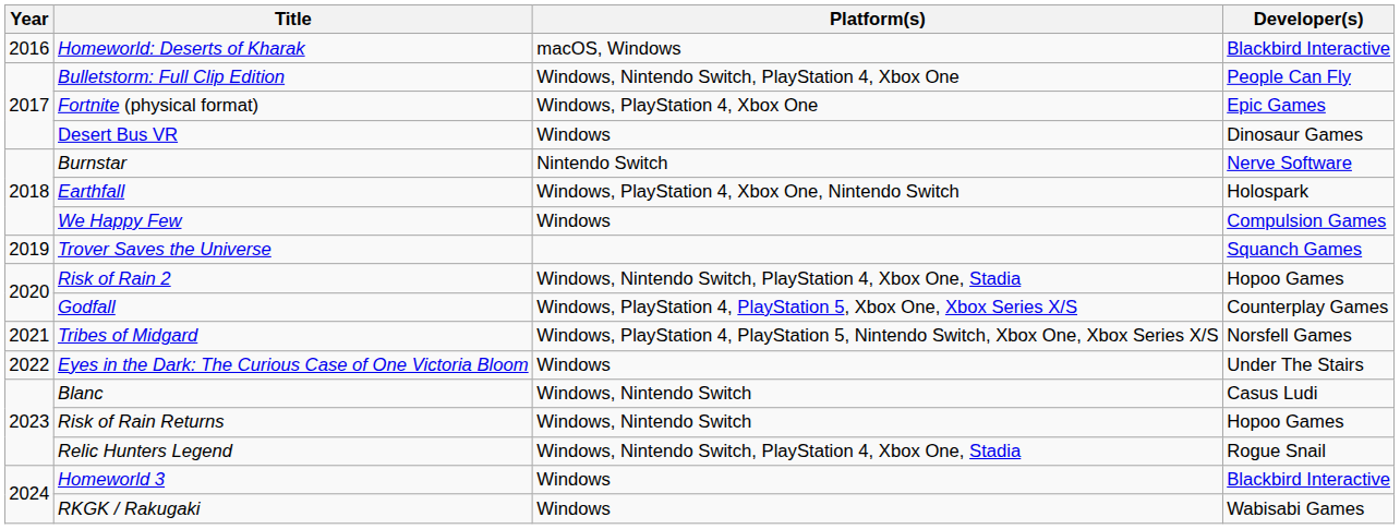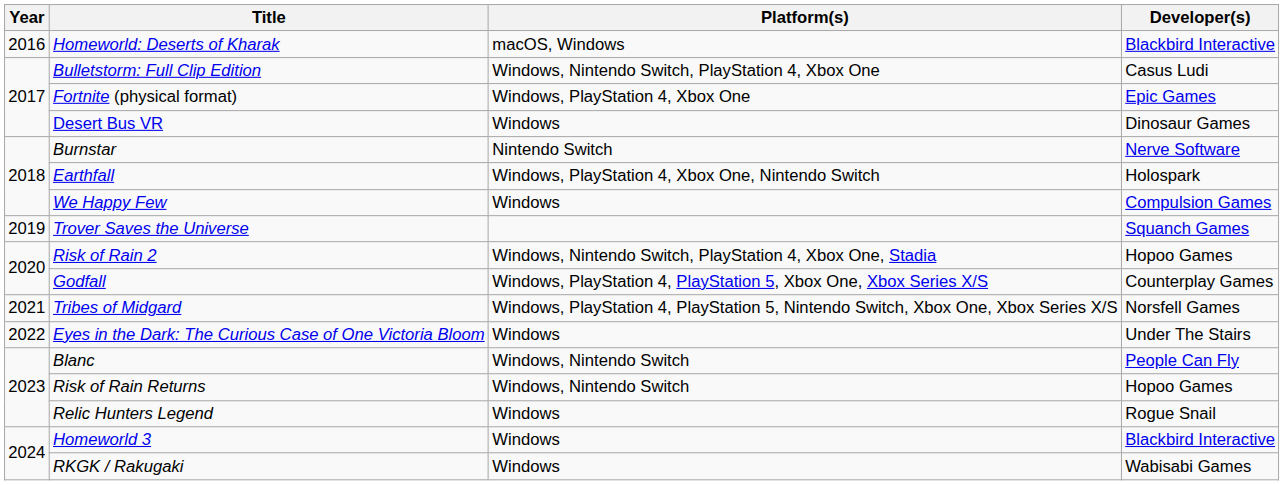Bulletstorm: Full Clip Edition | Developer(s): People Can Fly -> Casus Ludi
Blanc | Developer(s): Casus Ludi -> People Can Fly
Relic Hunters Legend | Platform(s): Windows, Nintendo Switch, PlayStation 4, Xbox One, Stadia -> Windows
